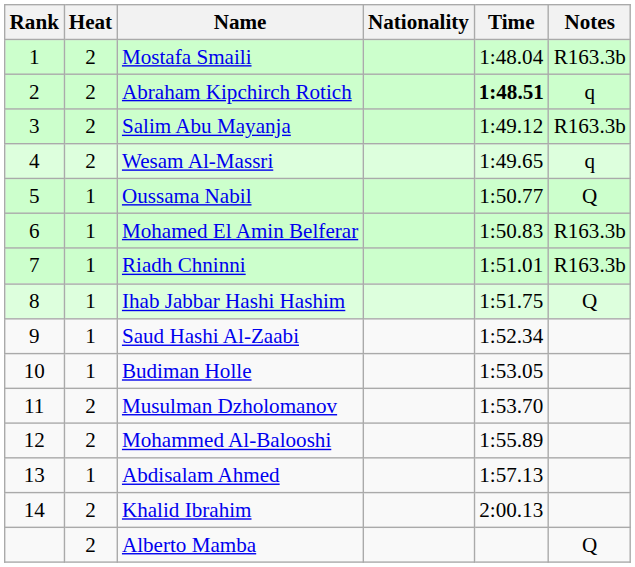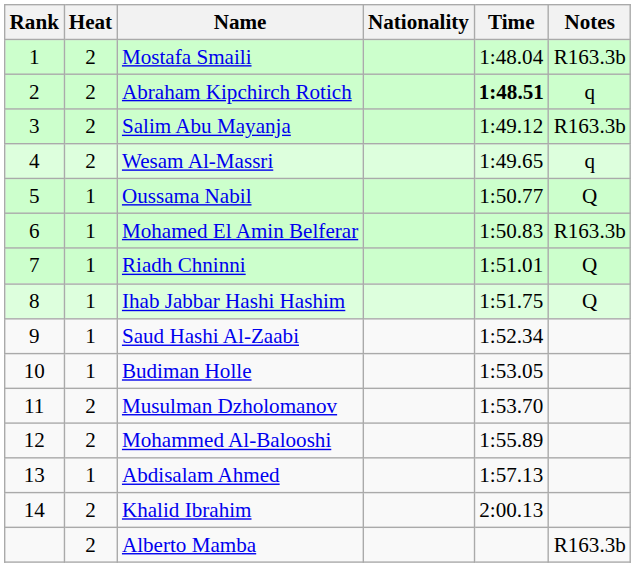Riadh Chninni | Notes: R163.3b -> Q
Alberto Mamba | Notes: Q -> R163.3b
